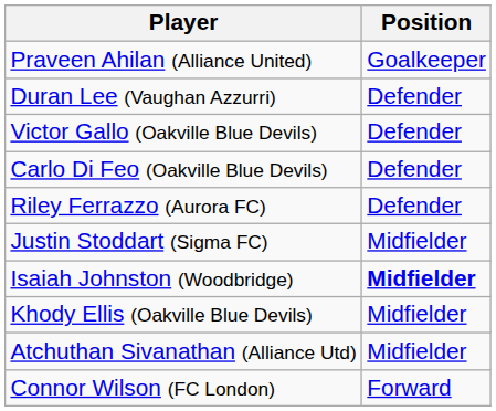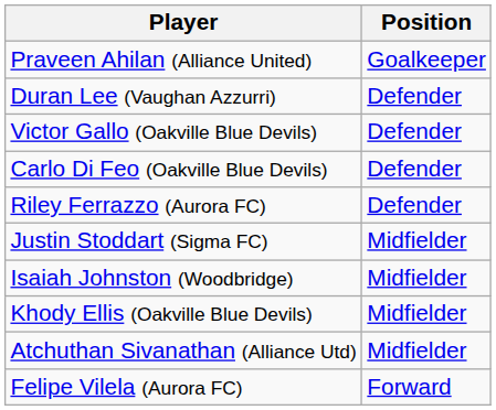Isaiah Johnston (Woodbridge) | Position: bold -> normal
- row: Connor Wilson (FC London) | Forward
+ row: Felipe Vilela (Aurora FC) | Forward
